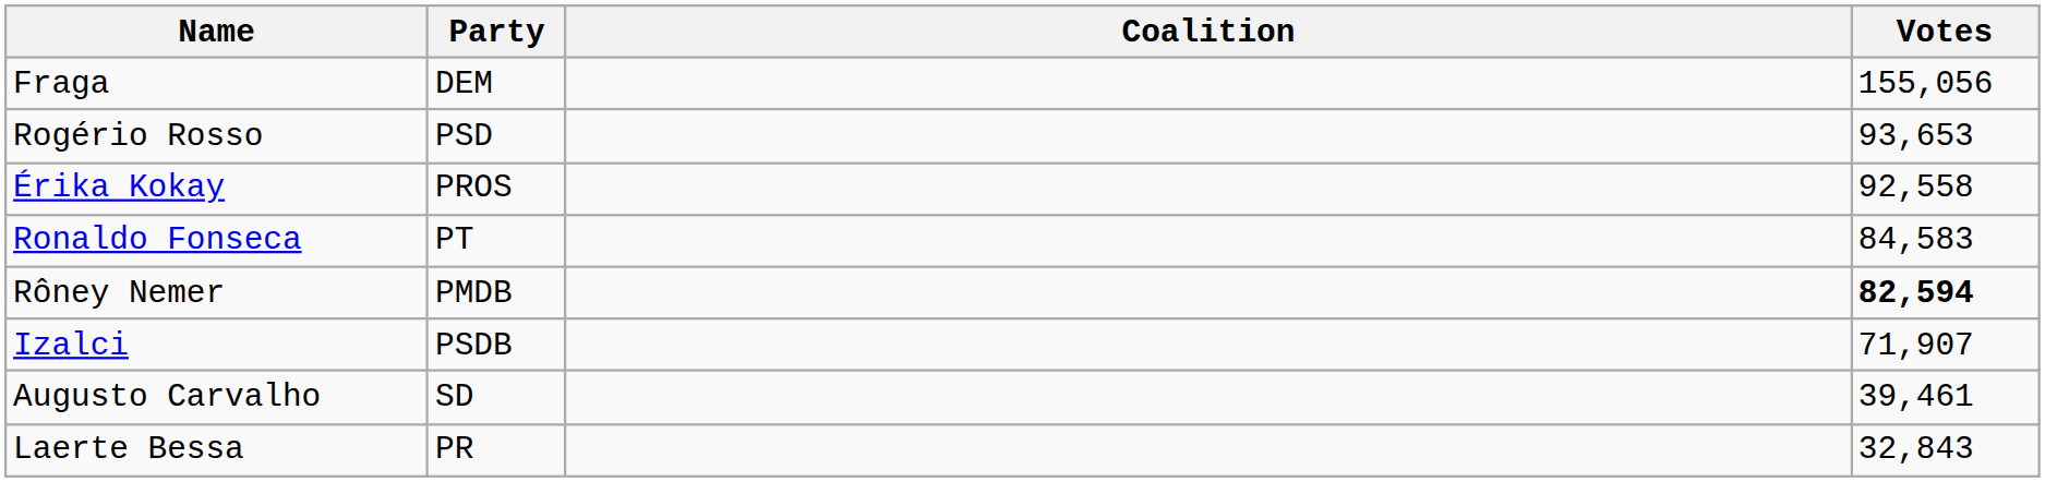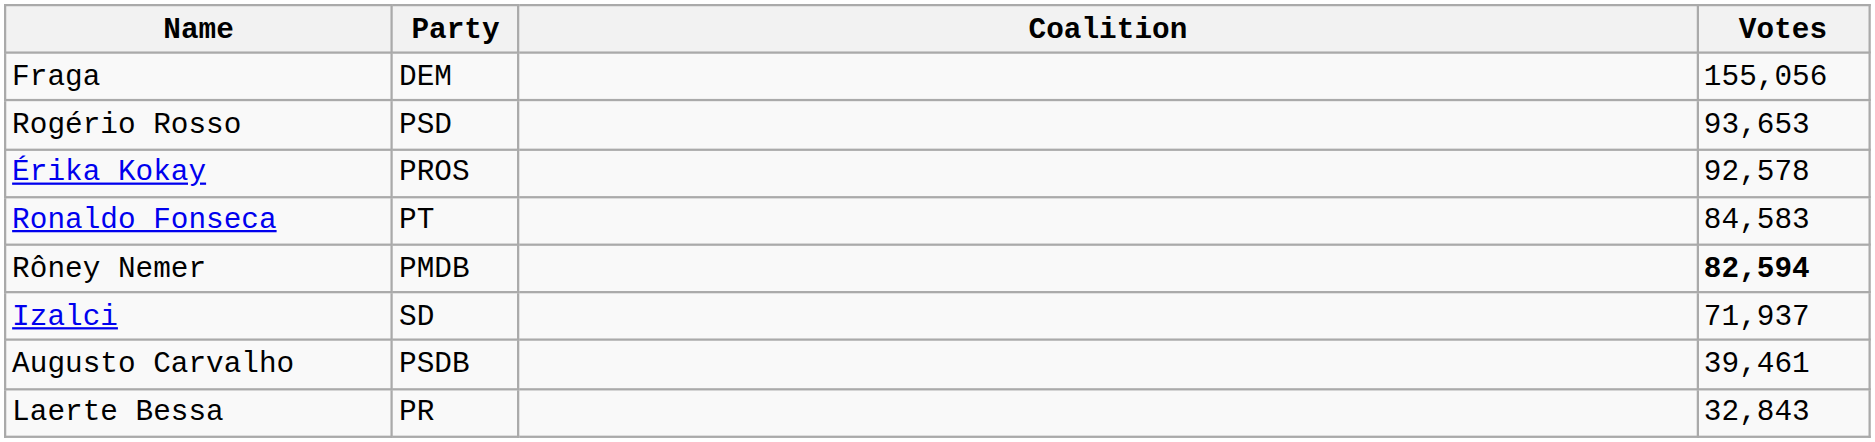Érika Kokay | Votes: 92,558 -> 92,578
Izalci | Party: PSDB -> SD
Izalci | Votes: 71,907 -> 71,937
Augusto Carvalho | Party: SD -> PSDB
